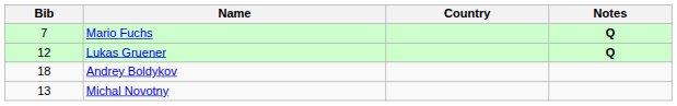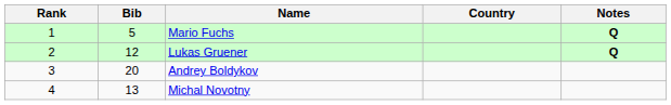+ column: Rank | 1 | 2 | 3 | 4
Mario Fuchs | Bib: 7 -> 5
Andrey Boldykov | Bib: 18 -> 20
